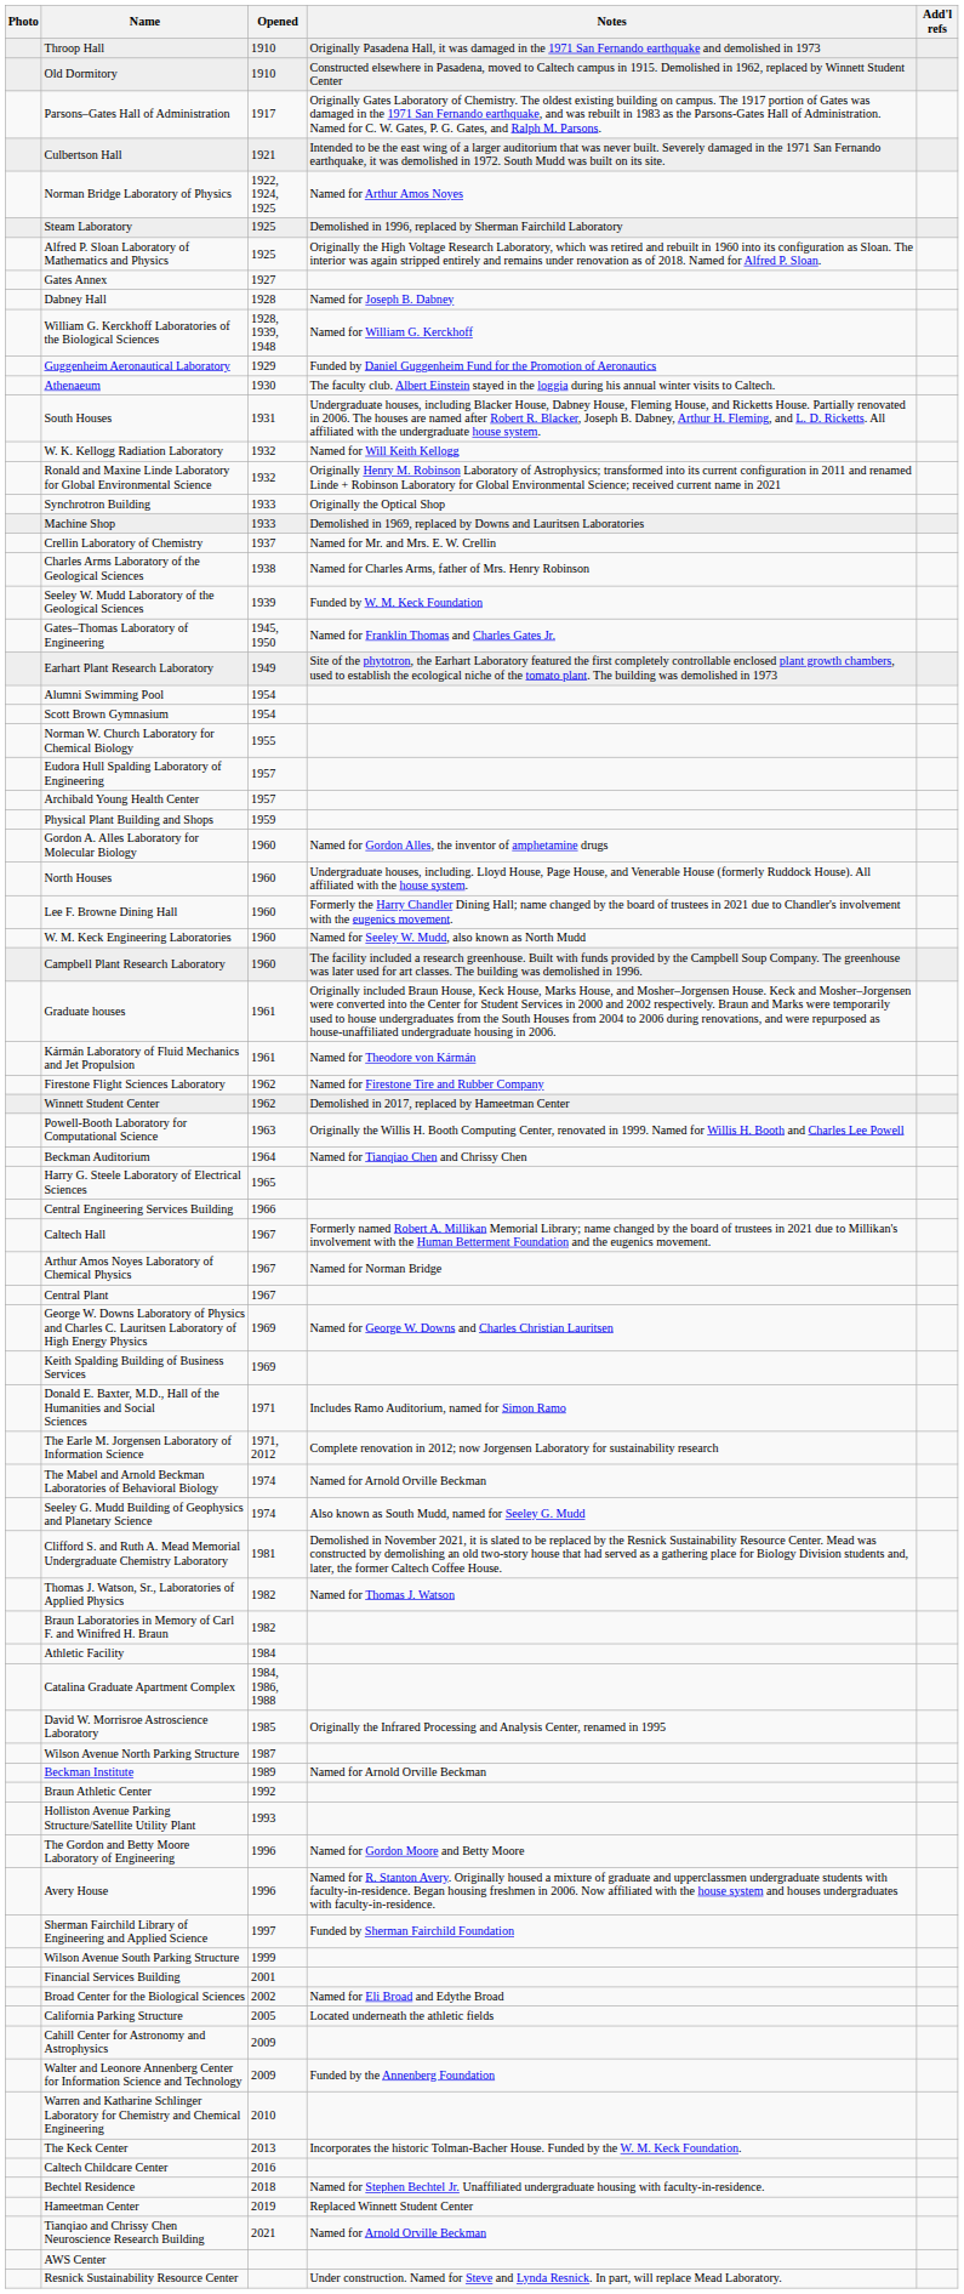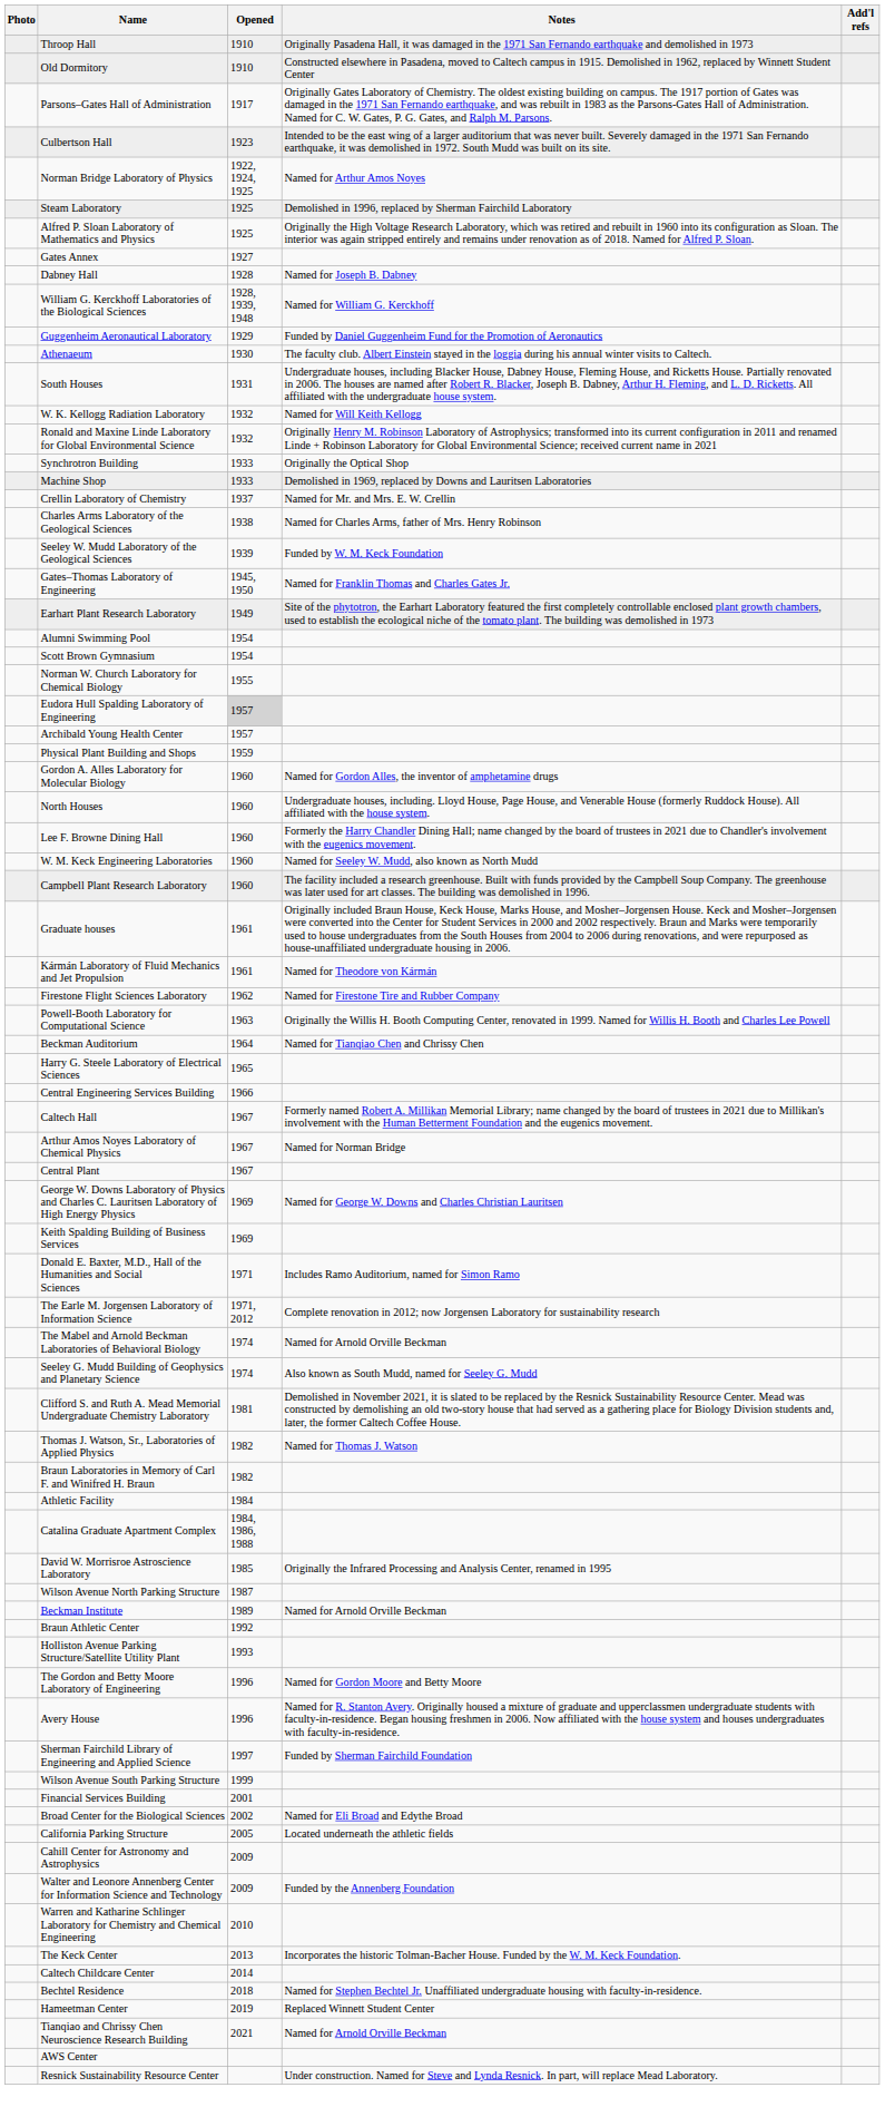Culbertson Hall | Opened: 1921 -> 1923
Eudora Hull Spalding Laboratory of Engineering | Opened: no background -> lightgrey background
- row: Winnett Student Center | 1962 | Demolished in 2017, replaced by Hameetman Center
Caltech Childcare Center | Opened: 2016 -> 2014
